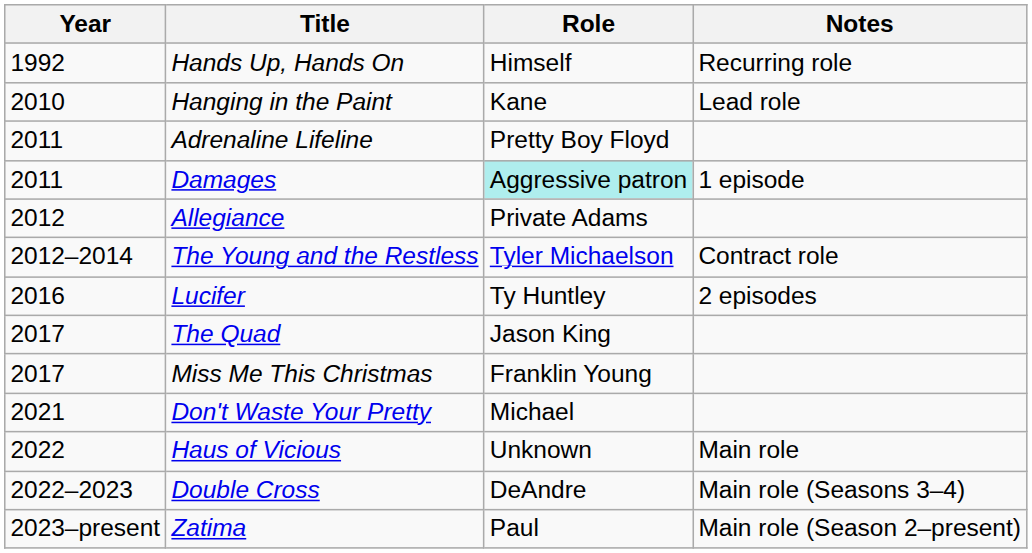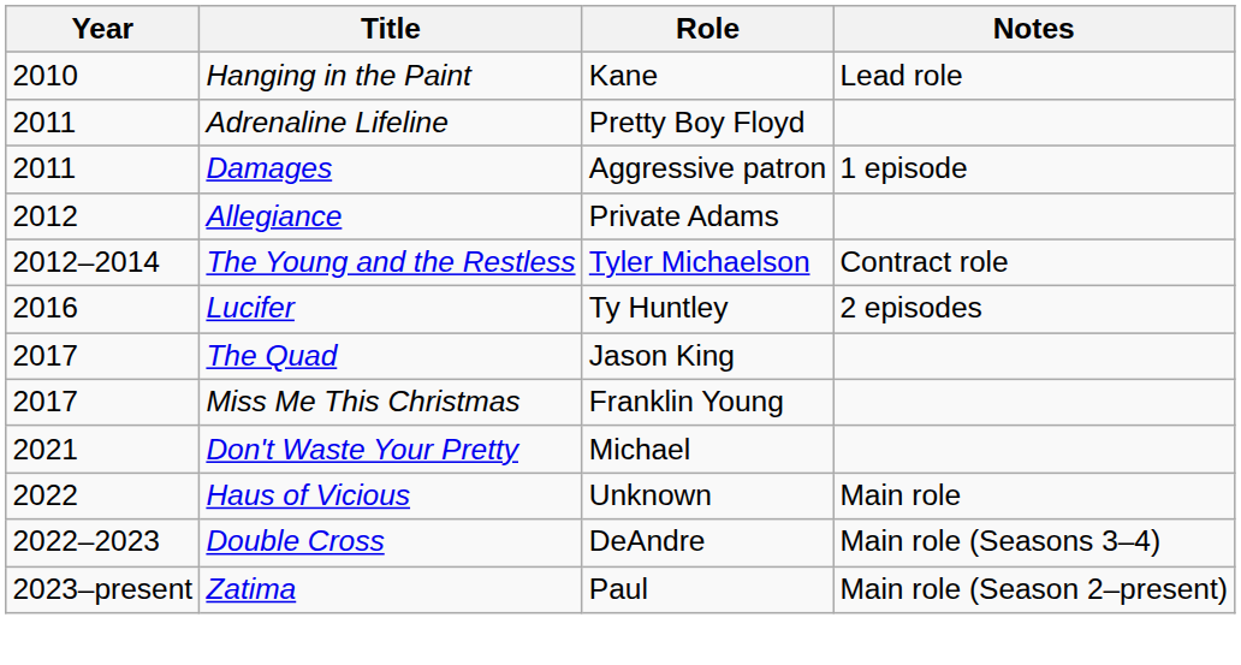- row: 1992 | Hands Up, Hands On | Himself | Recurring role
Damages | Role: paleturquoise background -> no background
